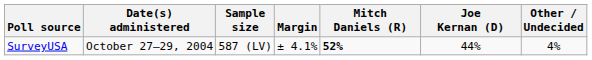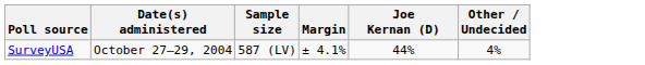- column: Mitch Daniels (R) | 52%
